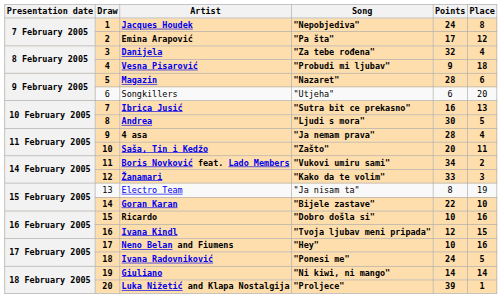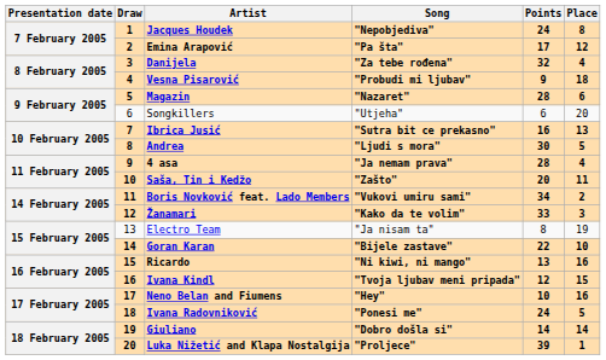Ricardo | Song: "Dobro došla si" -> "Ni kiwi, ni mango"
Ricardo | Points: 10 -> 13
Giuliano | Song: "Ni kiwi, ni mango" -> "Dobro došla si"
